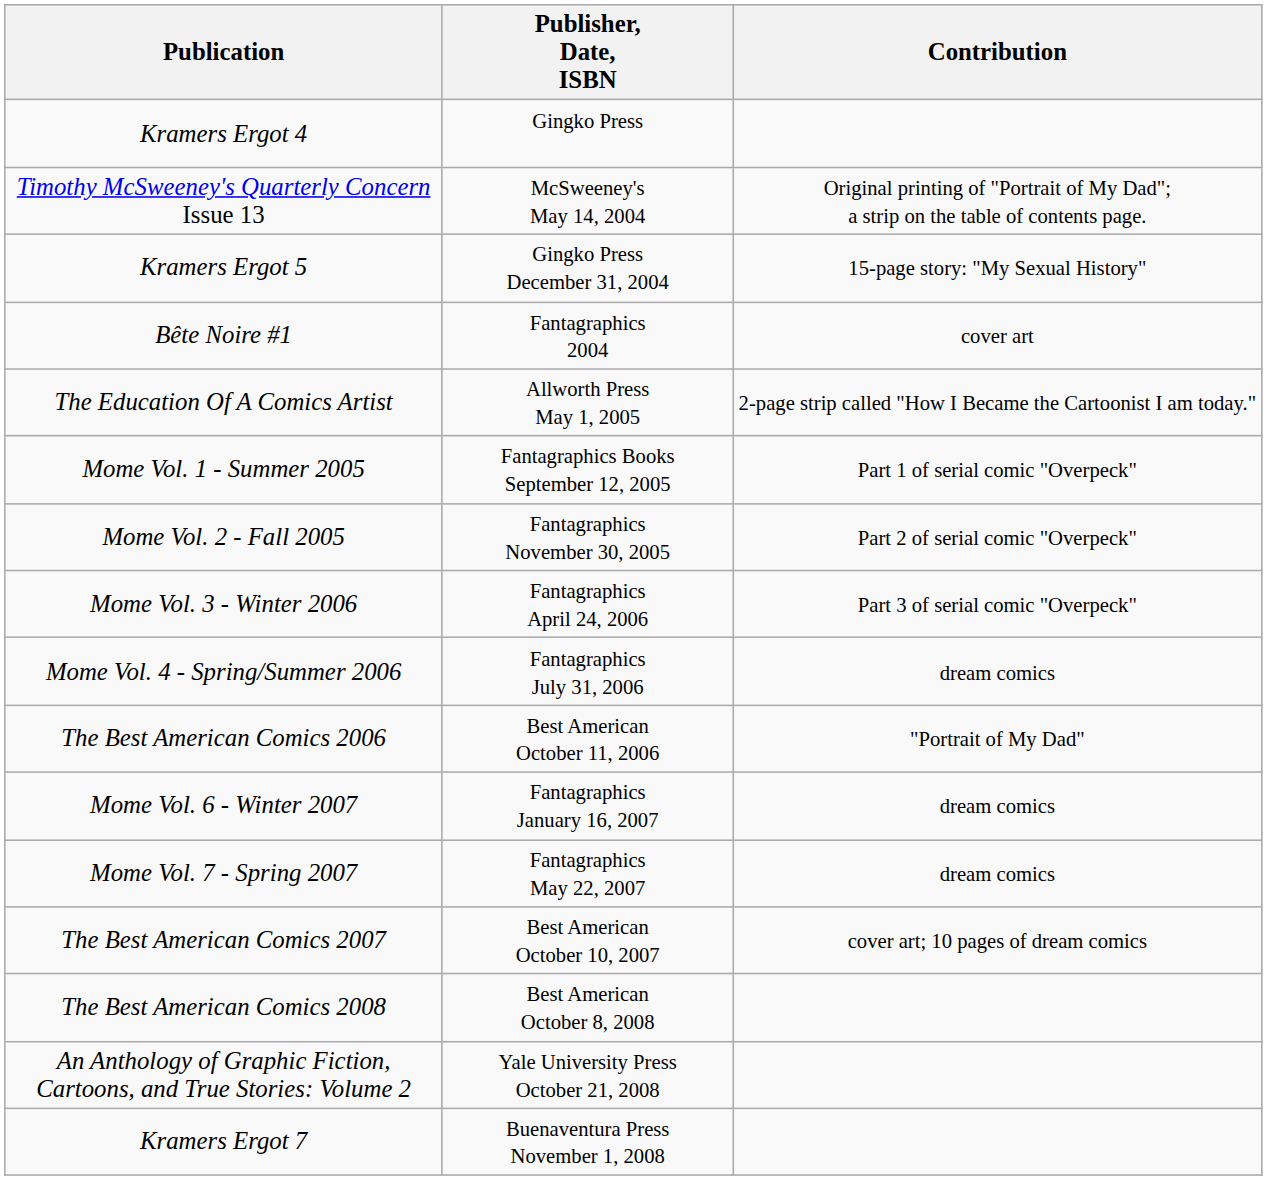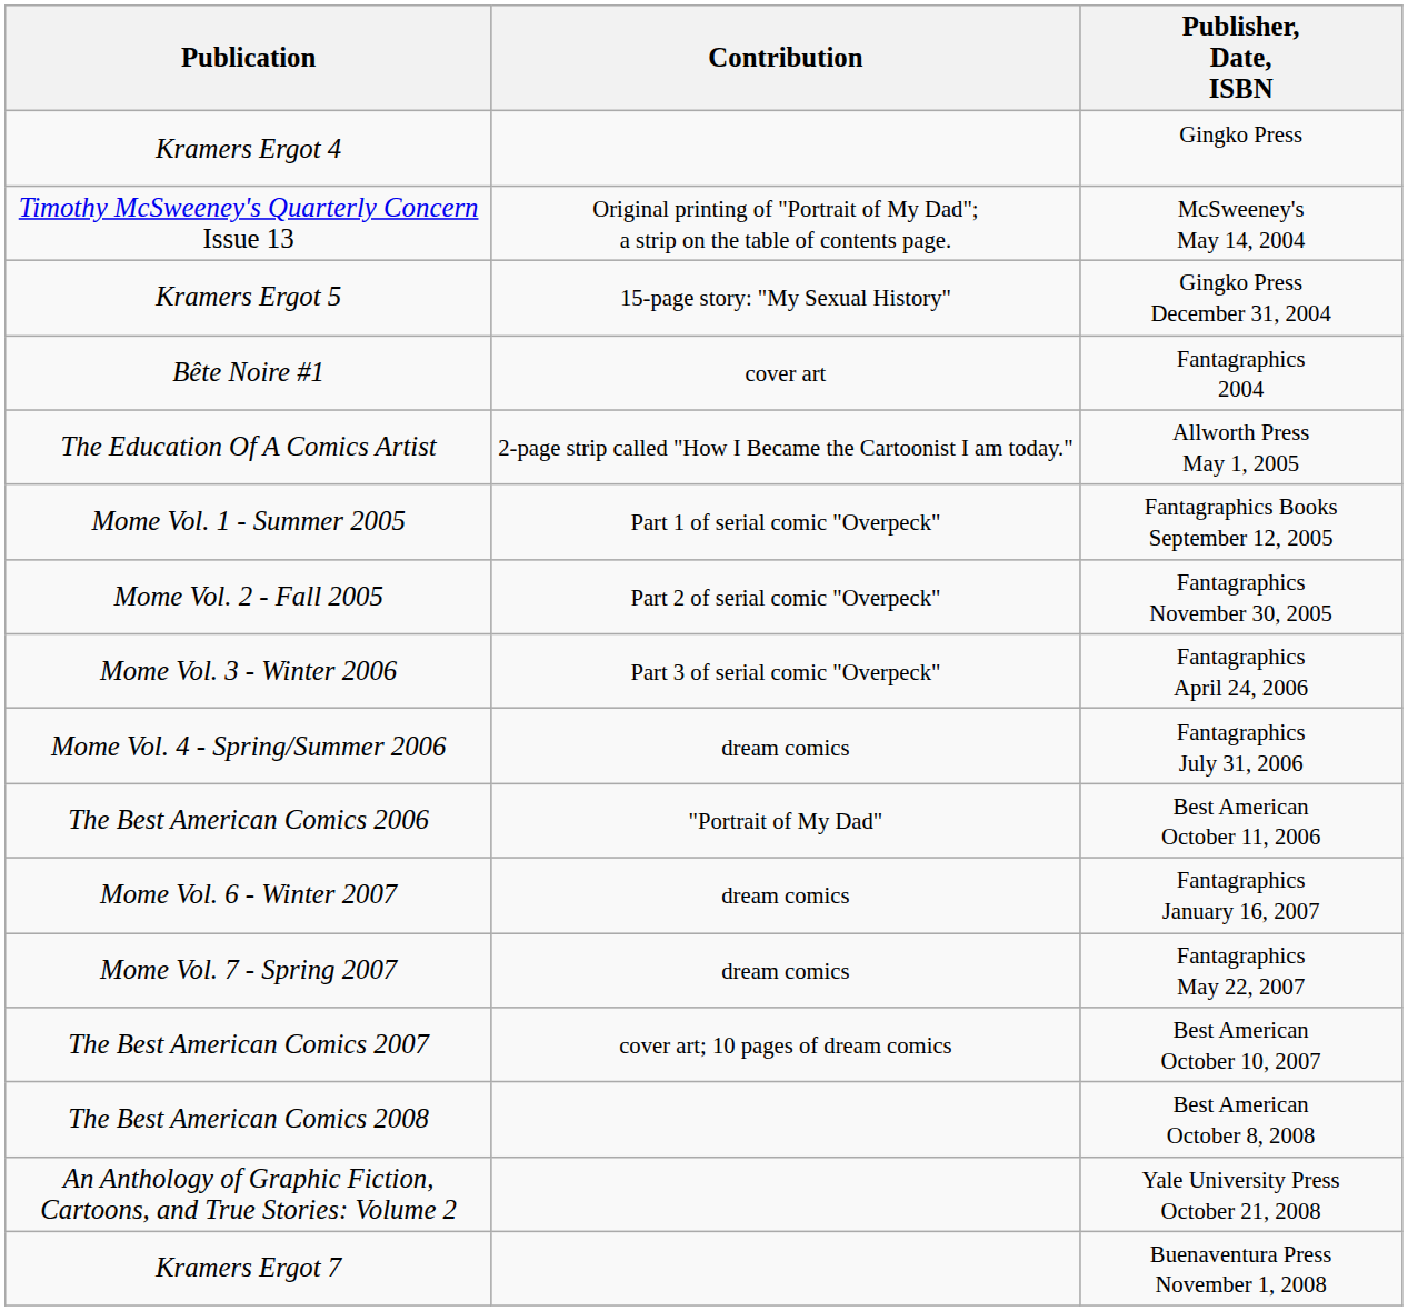columns swapped: Publisher, Date, ISBN <-> Contribution
